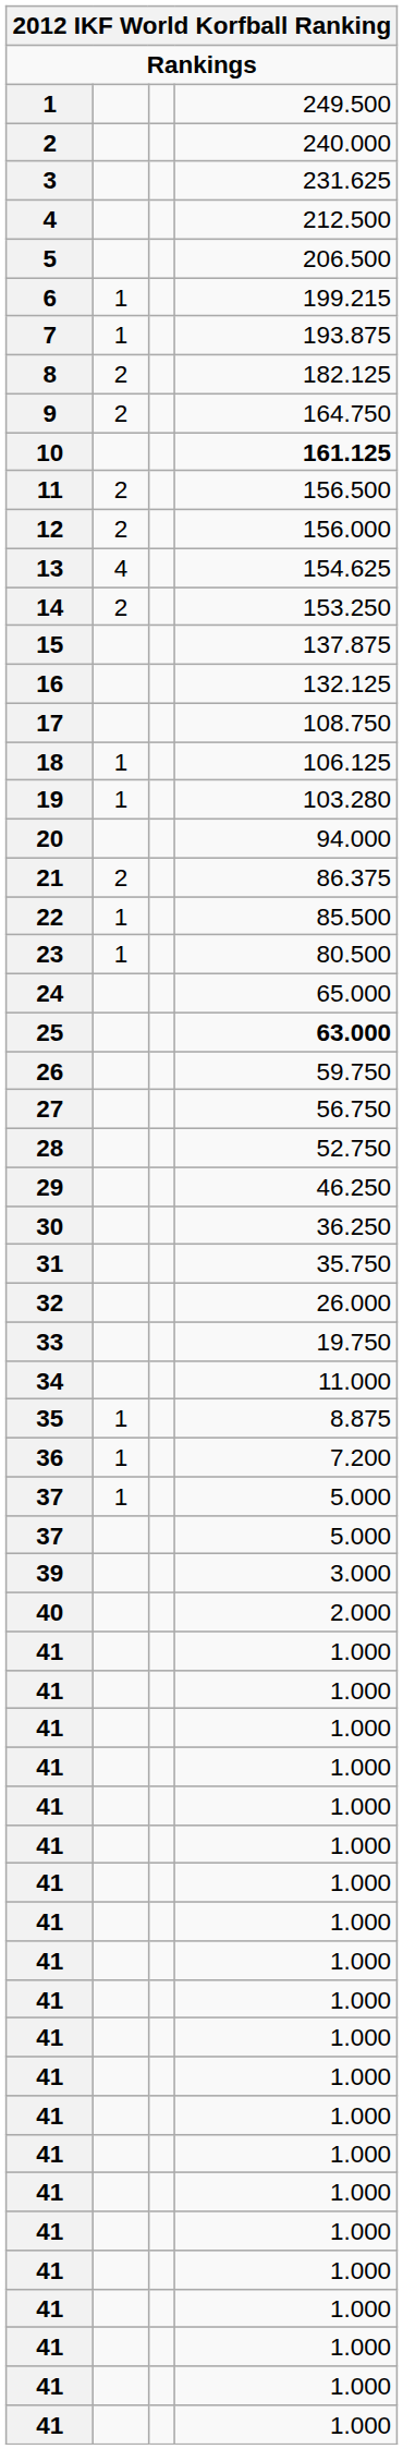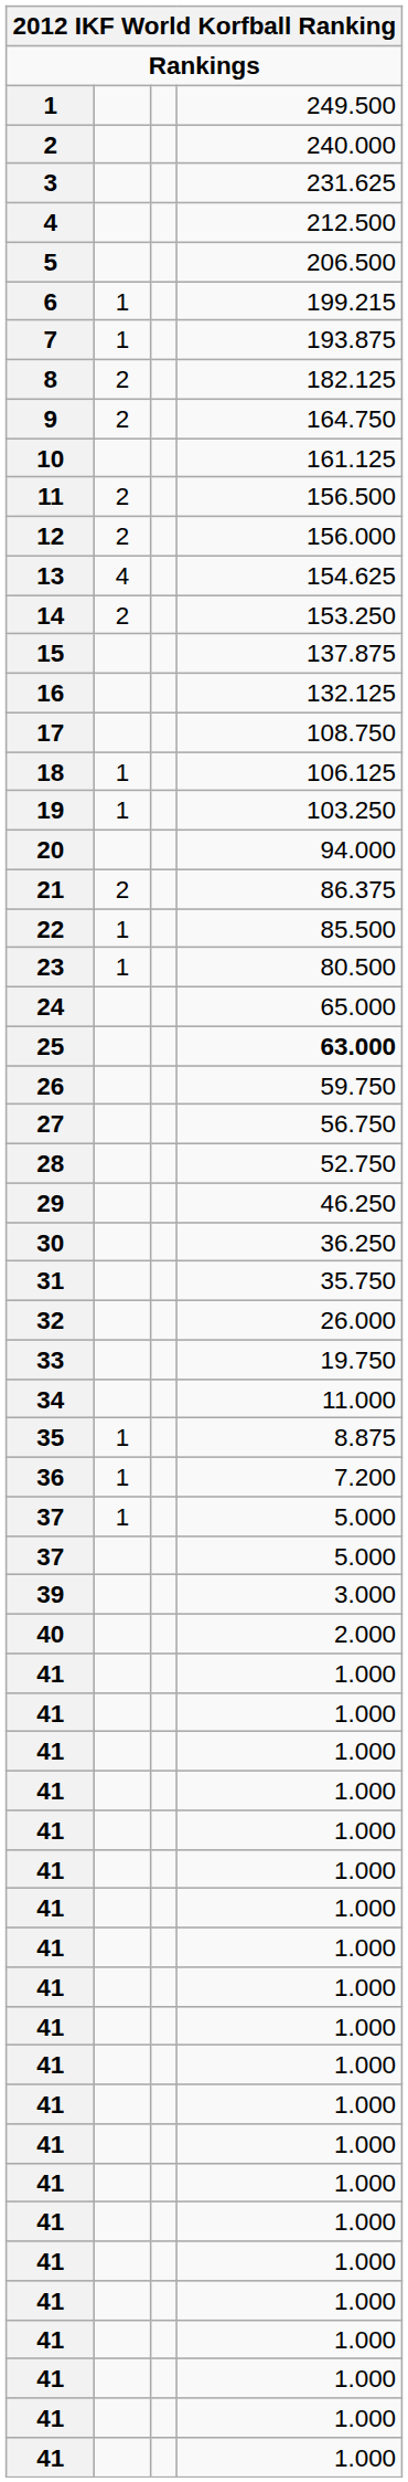10 | column 4: bold -> normal
19 | column 4: 103.280 -> 103.250
